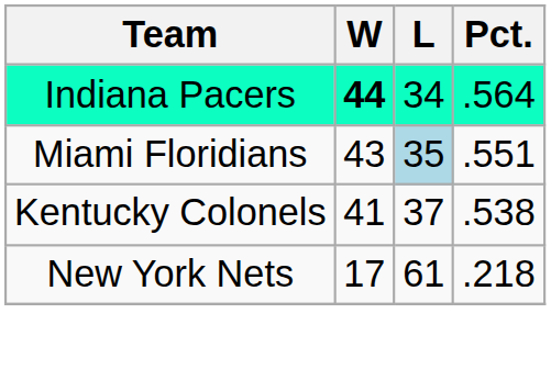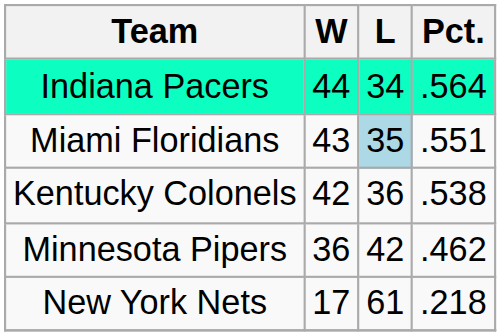Indiana Pacers | W: bold -> normal
Kentucky Colonels | W: 41 -> 42
Kentucky Colonels | L: 37 -> 36
+ row: Minnesota Pipers | 36 | 42 | .462
